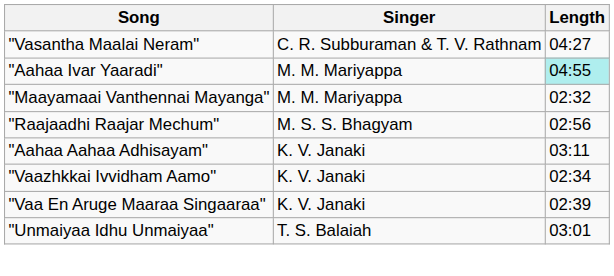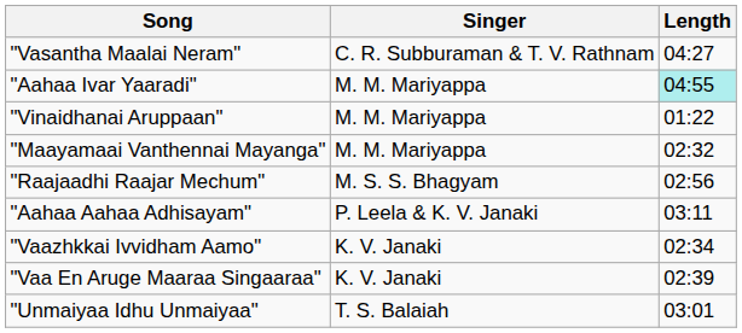+ row: "Vinaidhanai Aruppaan" | M. M. Mariyappa | 01:22
"Aahaa Aahaa Adhisayam" | Singer: K. V. Janaki -> P. Leela & K. V. Janaki
